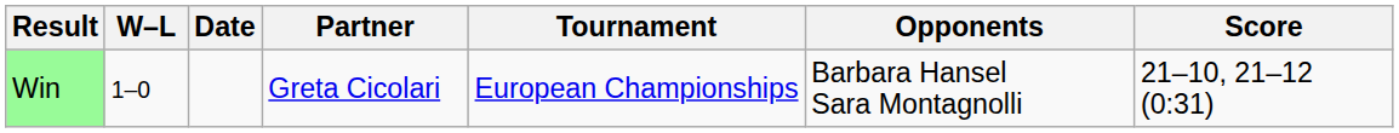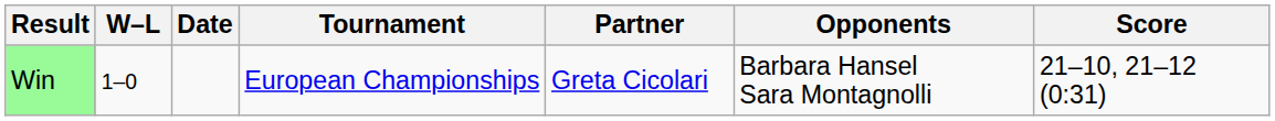columns swapped: Tournament <-> Partner
